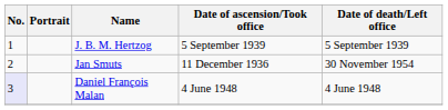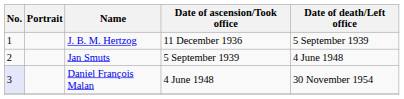J. B. M. Hertzog | Date of ascension/Took office: 5 September 1939 -> 11 December 1936
Jan Smuts | Date of ascension/Took office: 11 December 1936 -> 5 September 1939
Jan Smuts | Date of death/Left office: 30 November 1954 -> 4 June 1948
Daniel François Malan | Date of death/Left office: 4 June 1948 -> 30 November 1954
